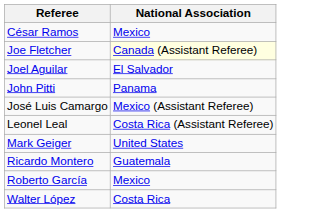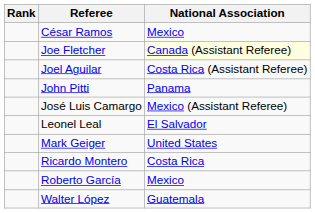+ column: Rank
Joel Aguilar | National Association: El Salvador -> Costa Rica (Assistant Referee)
Leonel Leal | National Association: Costa Rica (Assistant Referee) -> El Salvador
Ricardo Montero | National Association: Guatemala -> Costa Rica
Walter López | National Association: Costa Rica -> Guatemala
